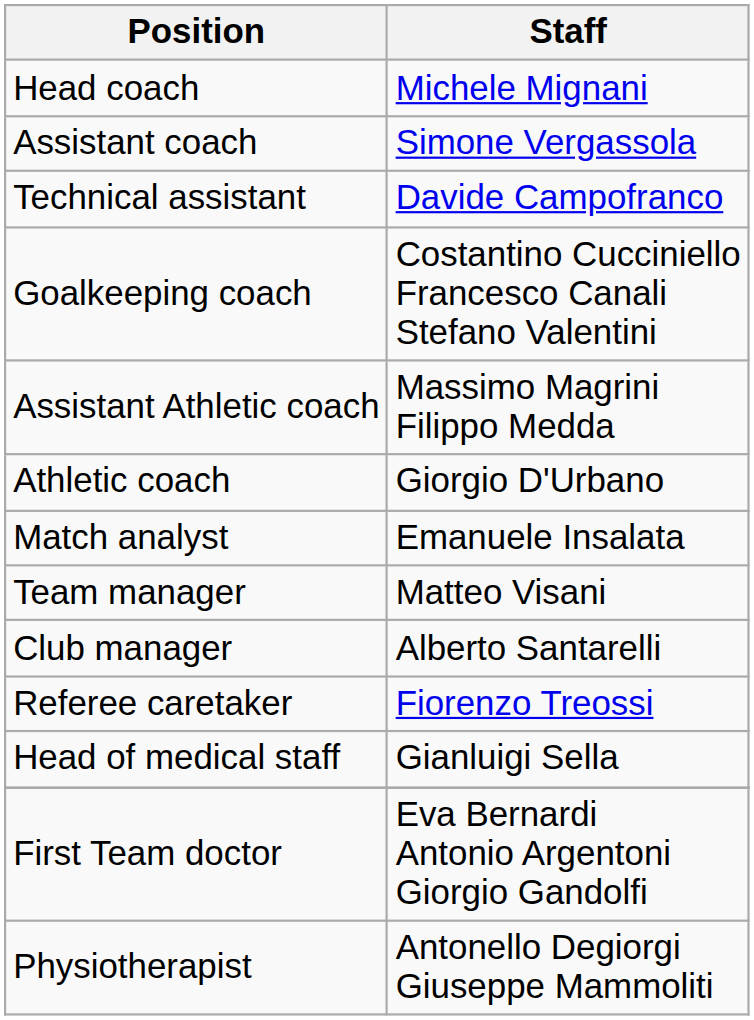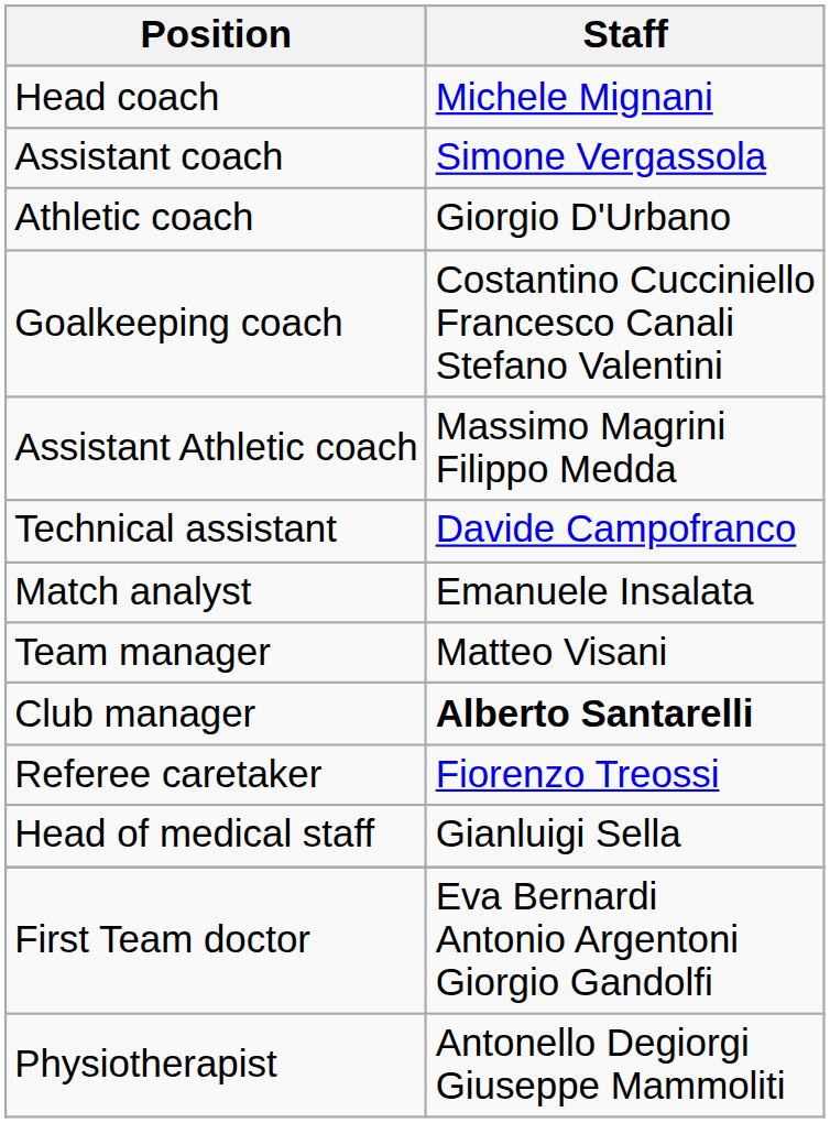rows swapped: Athletic coach <-> Technical assistant
Club manager | Staff: normal -> bold
